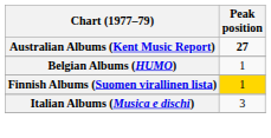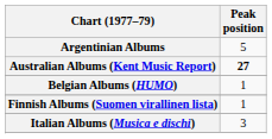+ row: Argentinian Albums | 5
Finnish Albums (Suomen virallinen lista) | Peak position: gold background -> no background
